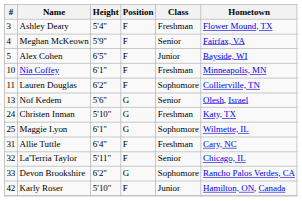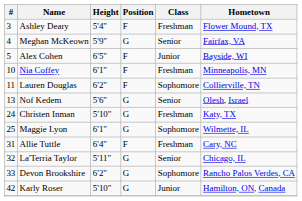Meghan McKeown | Position: F -> G
La'Terria Taylor | Position: F -> G
Karly Roser | Position: F -> G
